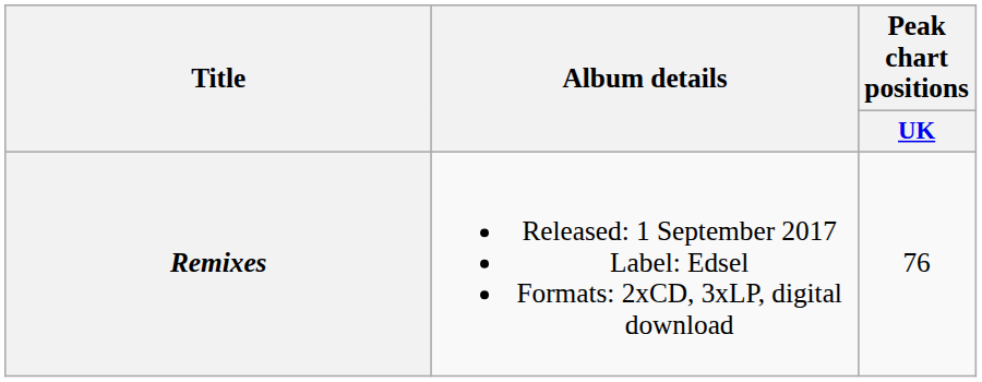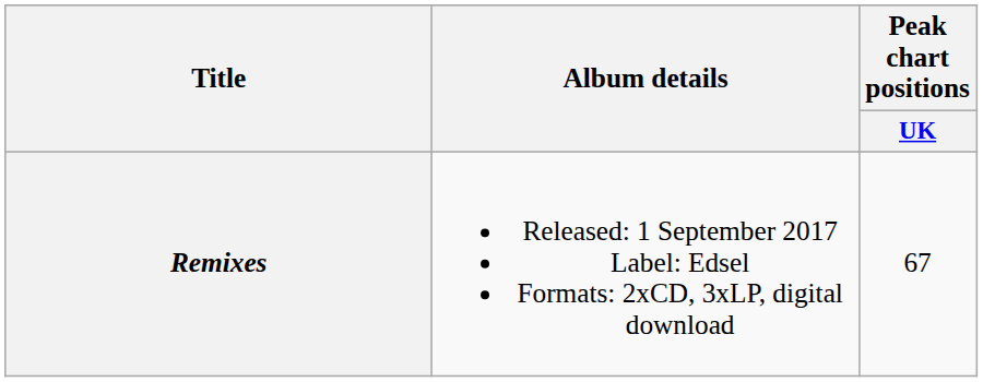Remixes | Peak chart positions / UK: 76 -> 67
